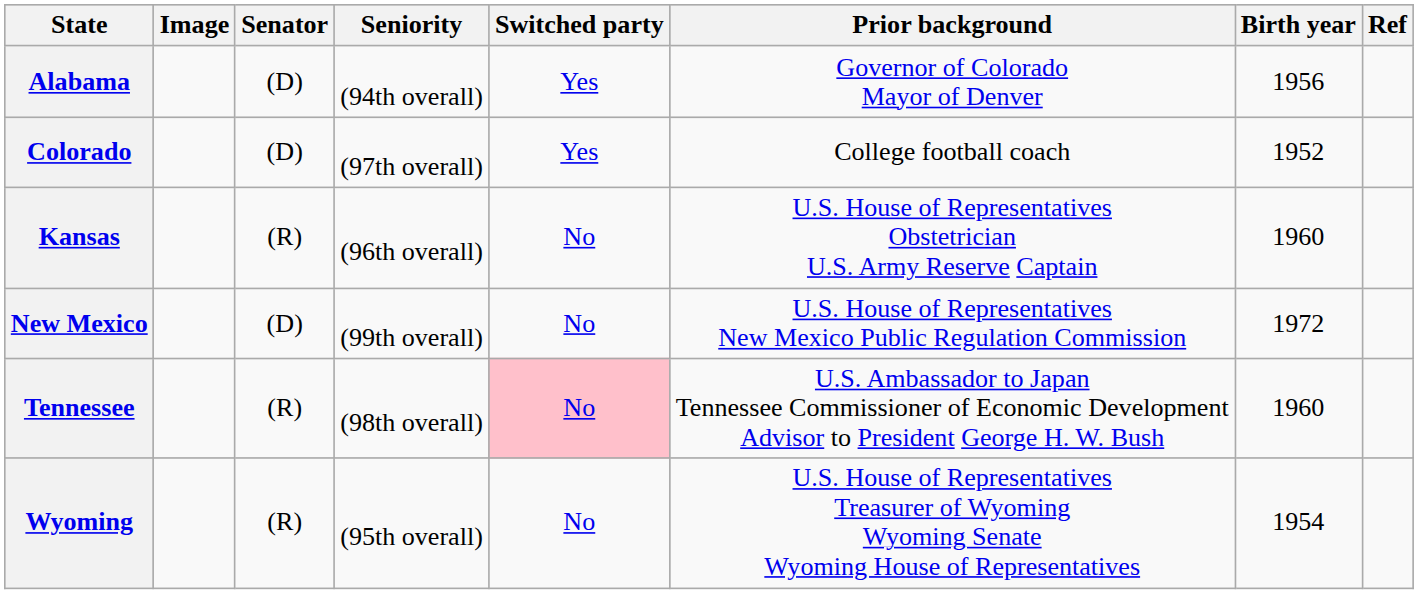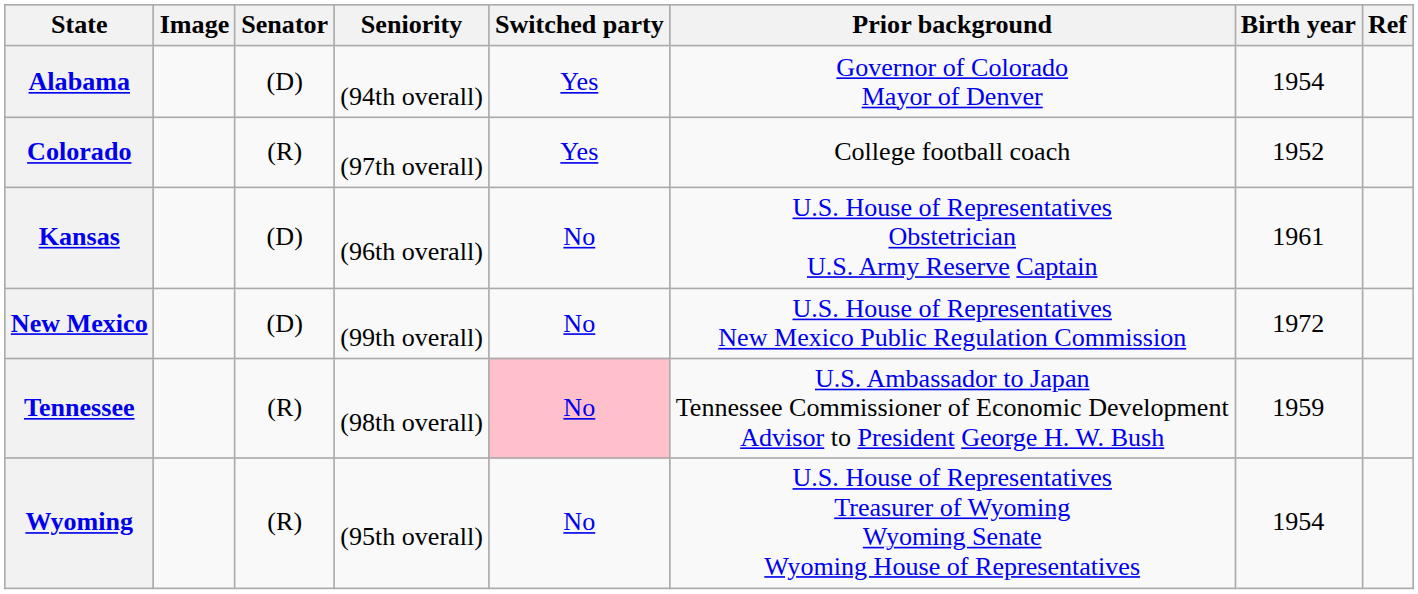Alabama | Birth year: 1956 -> 1954
Colorado | Senator: (D) -> (R)
Kansas | Senator: (R) -> (D)
Kansas | Birth year: 1960 -> 1961
Tennessee | Birth year: 1960 -> 1959
